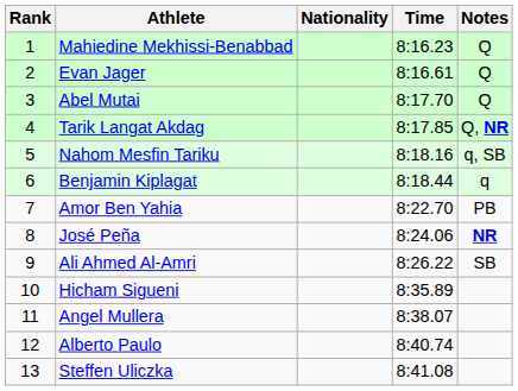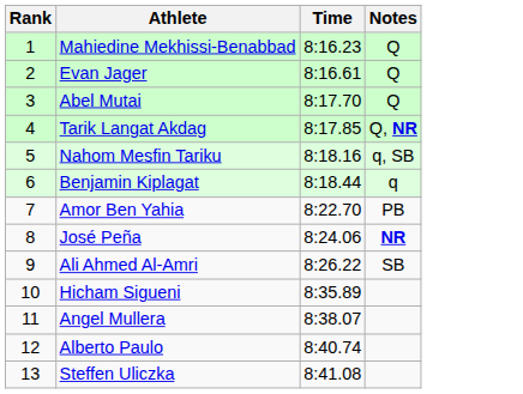- column: Nationality
